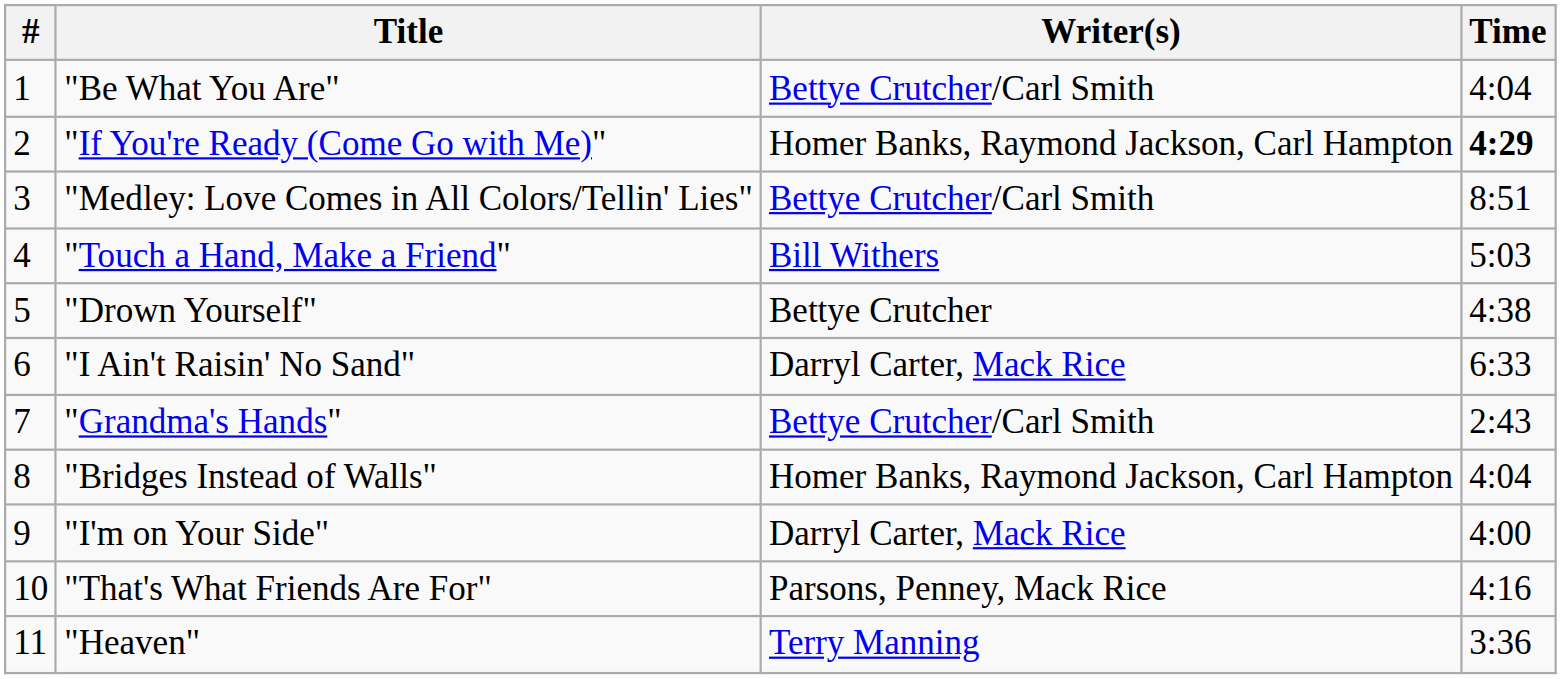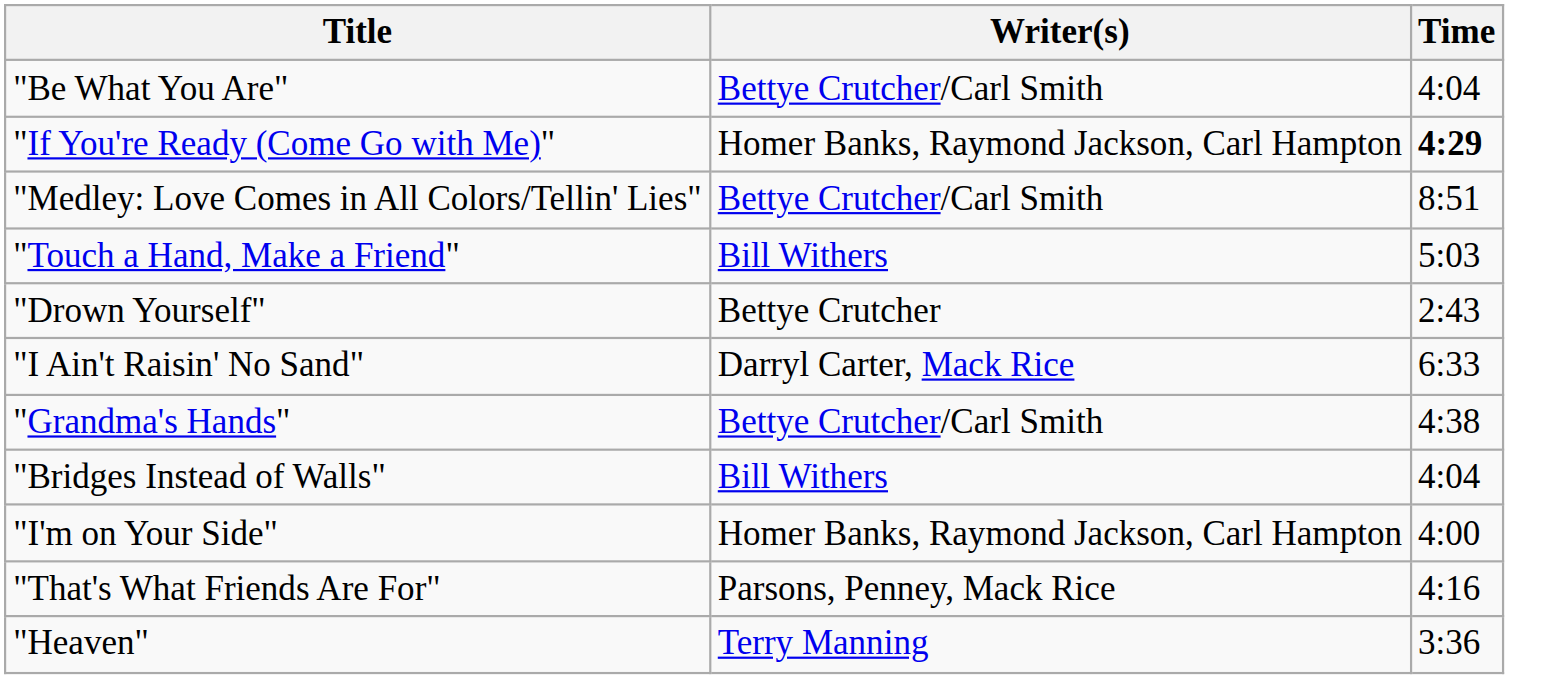- column: # | 1 | 2 | 3 | 4 | 5 | 6 | 7 | 8 | 9 | 10 | 11
"Drown Yourself" | Time: 4:38 -> 2:43
"Grandma's Hands" | Time: 2:43 -> 4:38
"Bridges Instead of Walls" | Writer(s): Homer Banks, Raymond Jackson, Carl Hampton -> Bill Withers
"I'm on Your Side" | Writer(s): Darryl Carter, Mack Rice -> Homer Banks, Raymond Jackson, Carl Hampton
